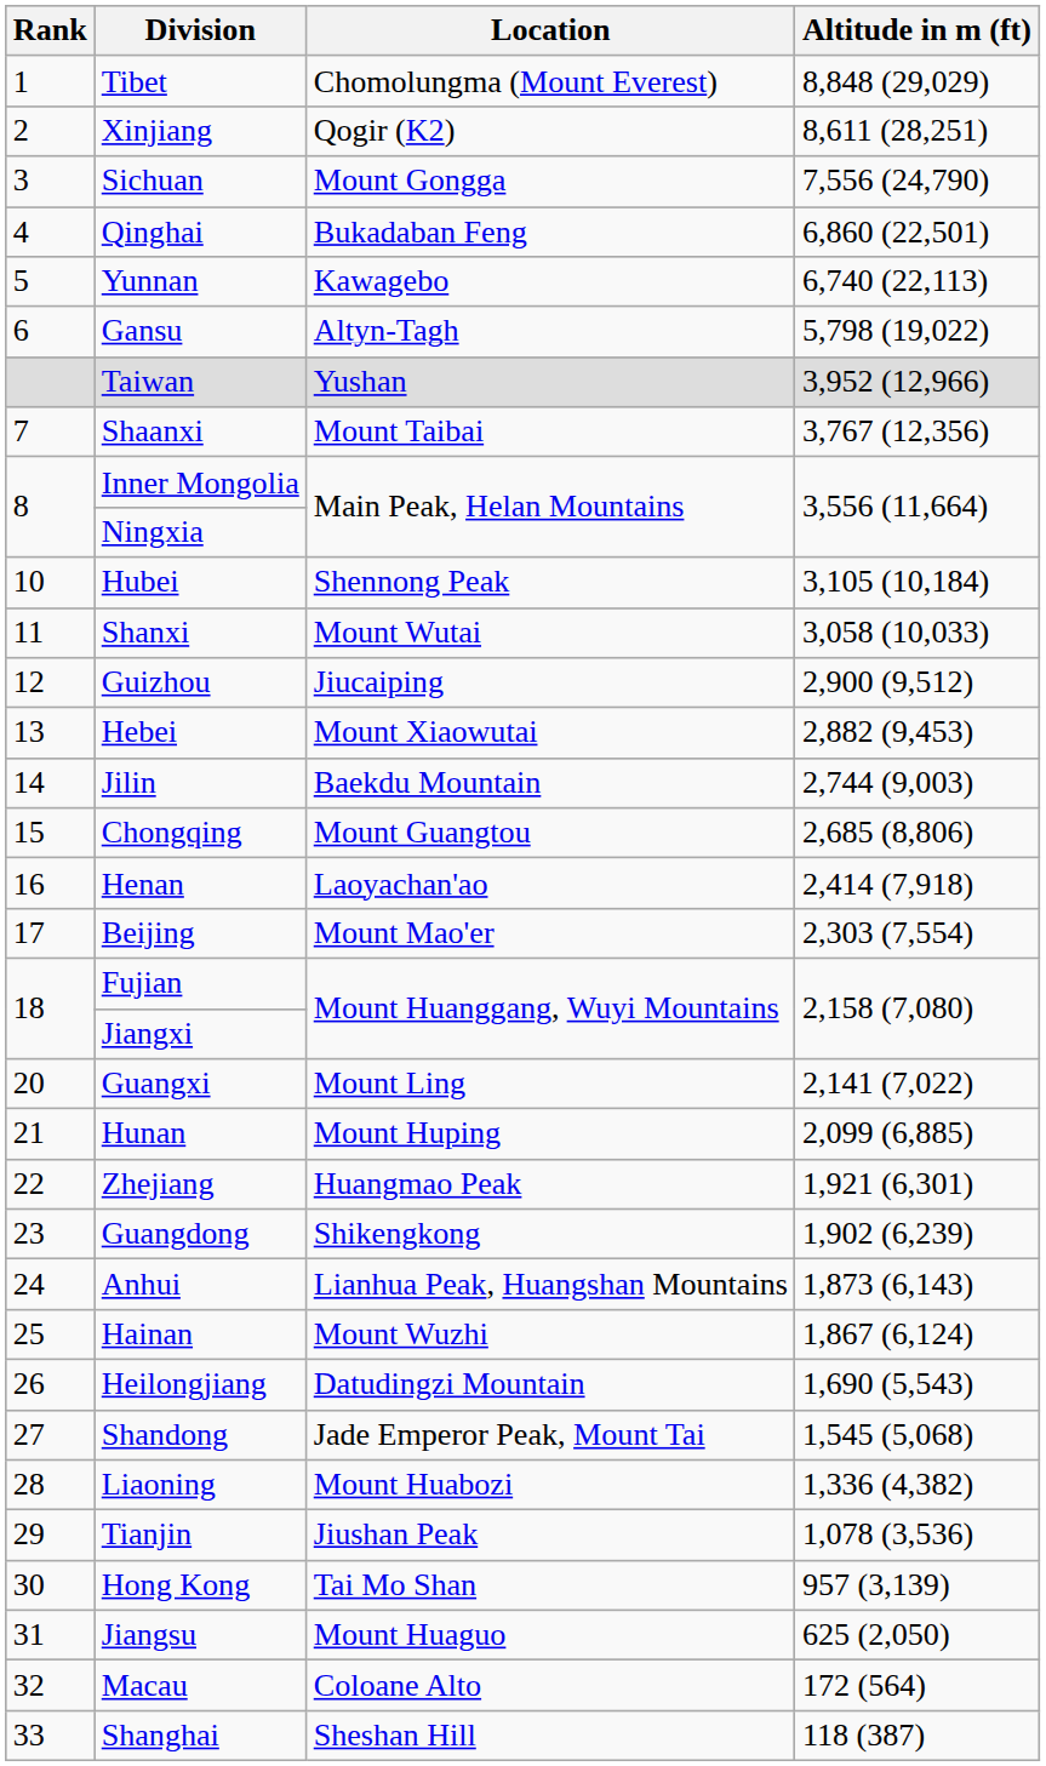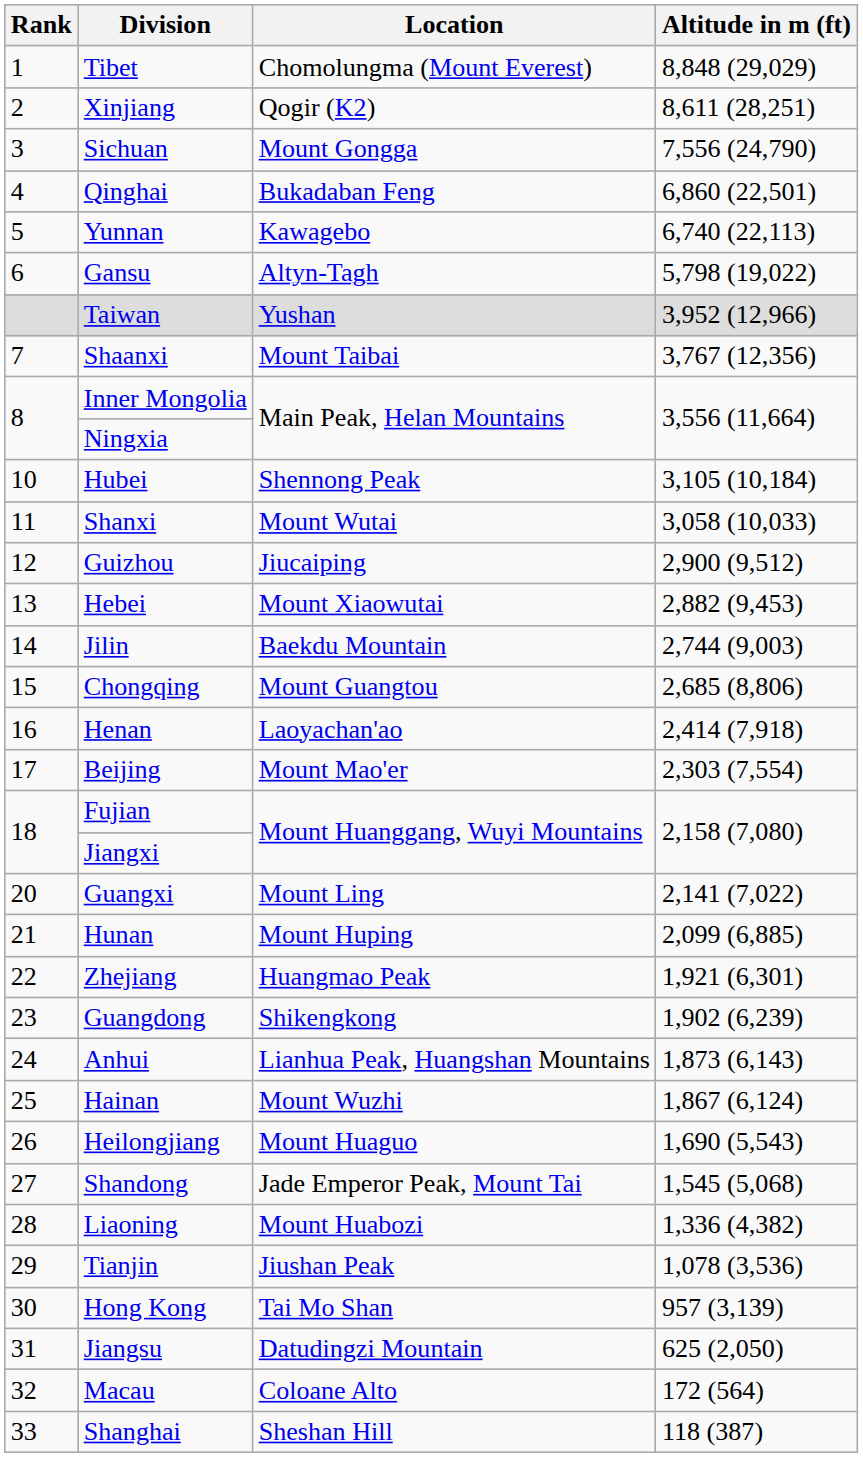Heilongjiang | Location: Datudingzi Mountain -> Mount Huaguo
Jiangsu | Location: Mount Huaguo -> Datudingzi Mountain
